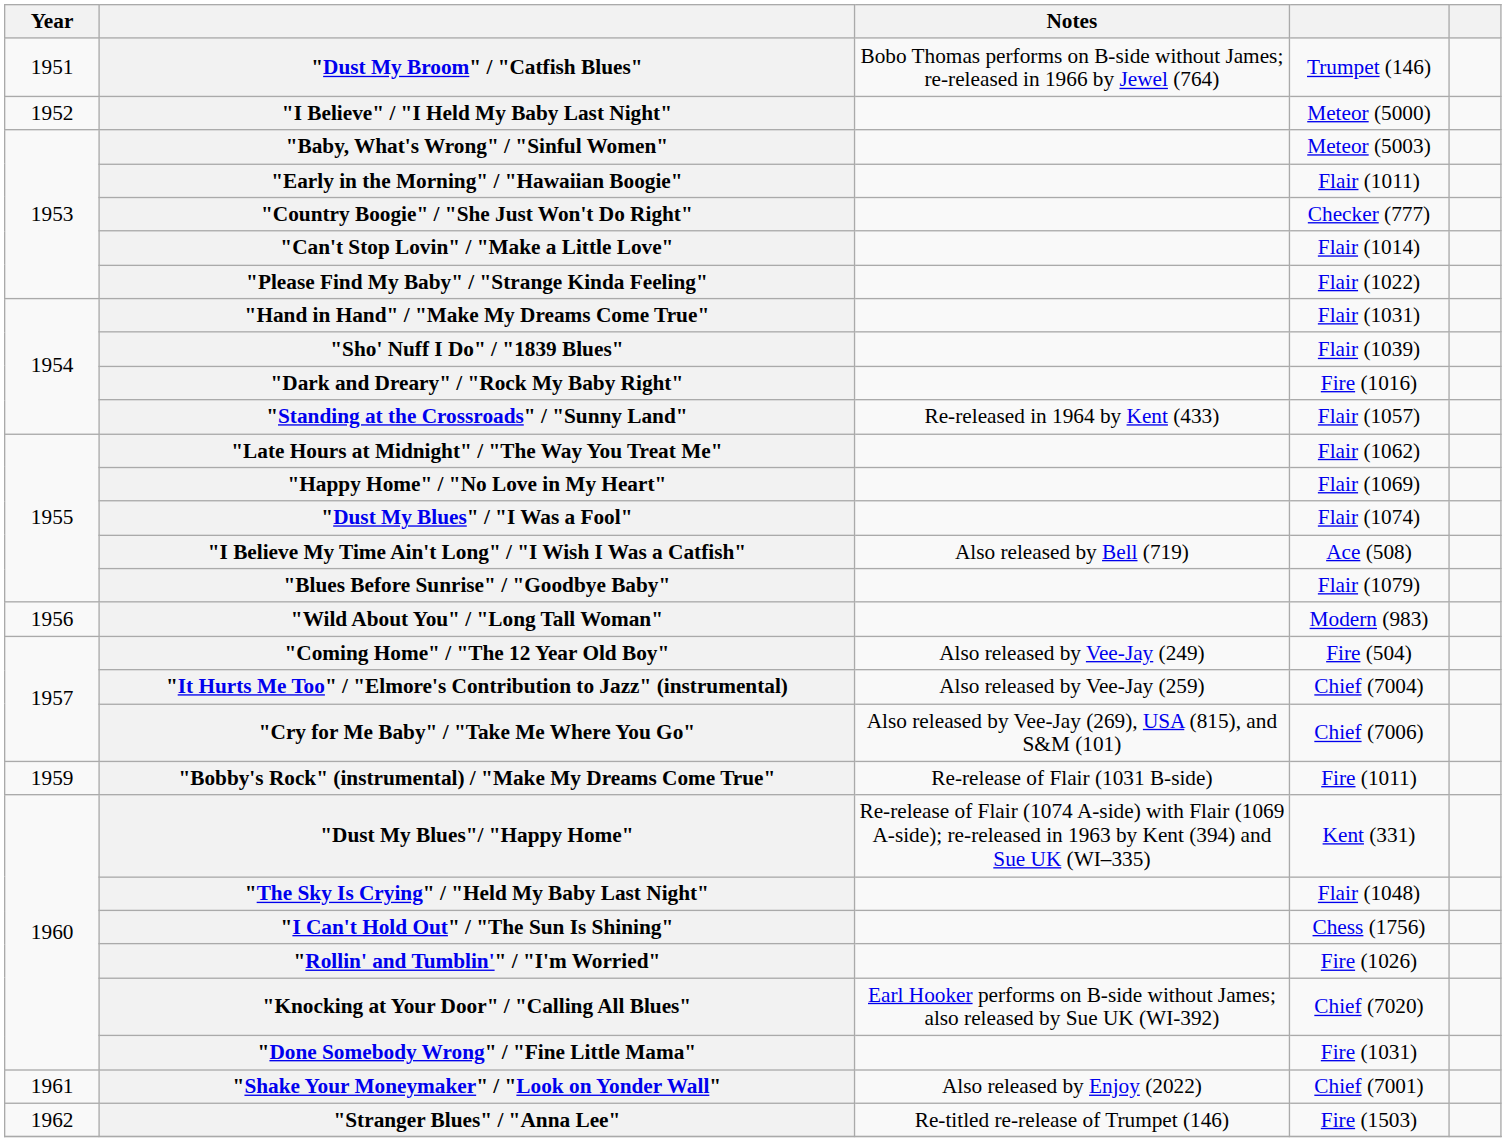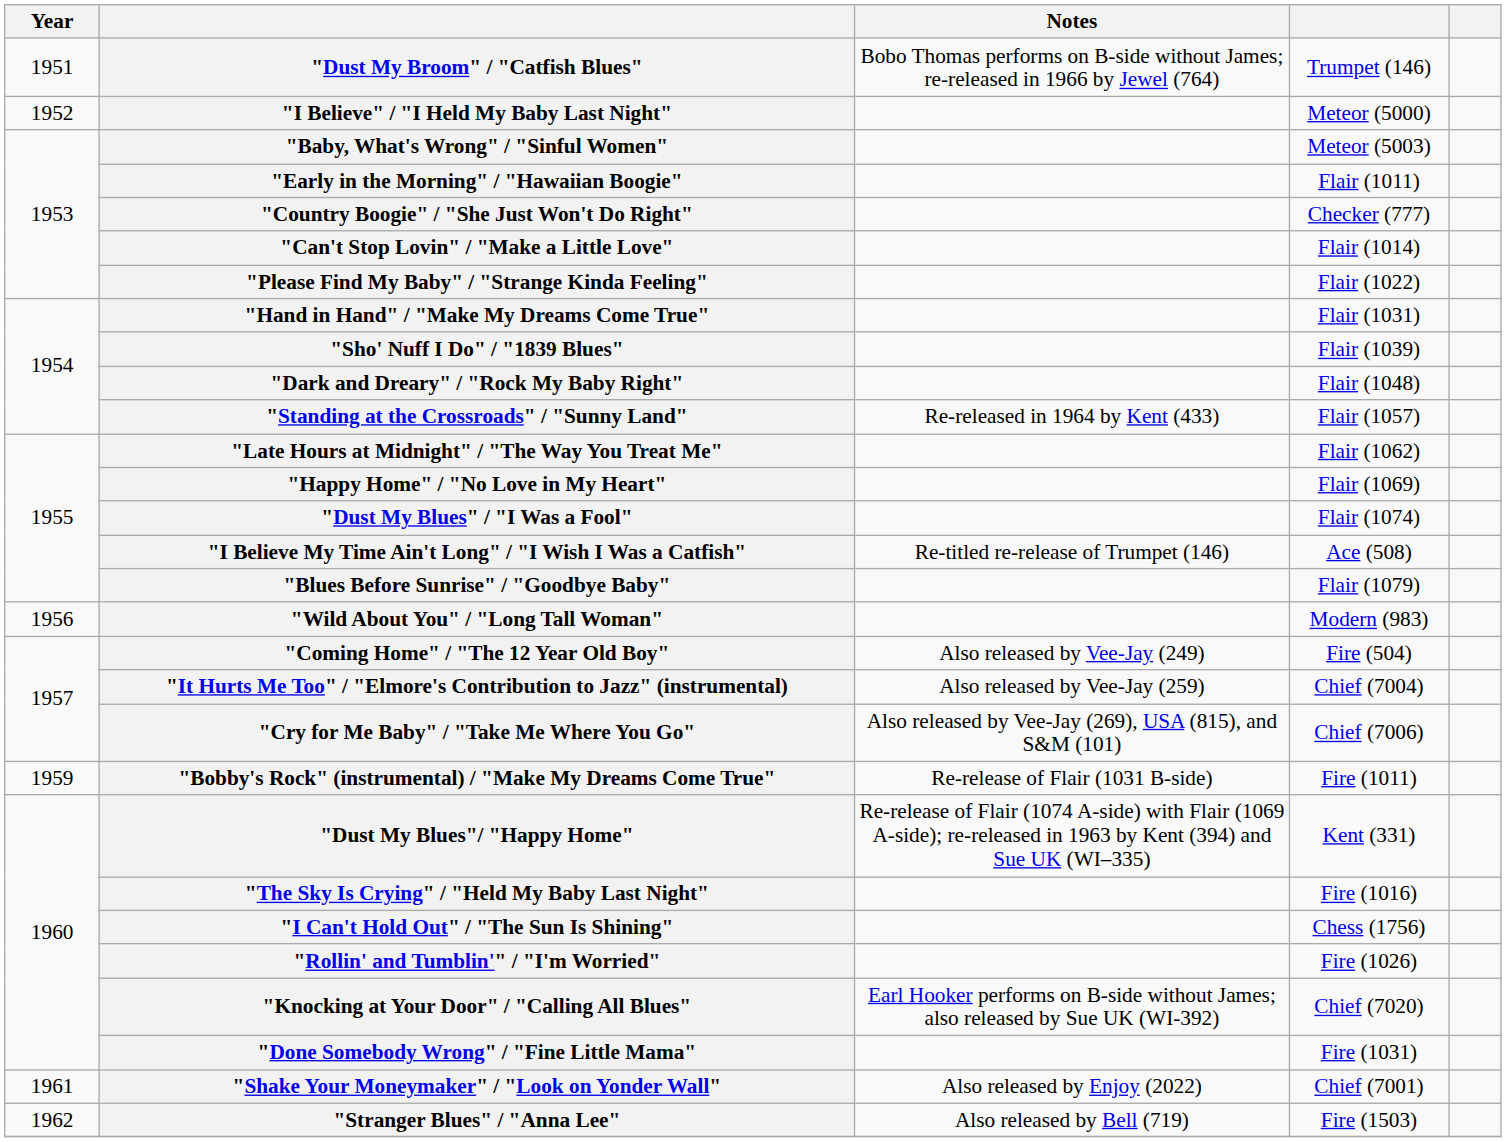"Dark and Dreary" / "Rock My Baby Right" | column 4: Fire (1016) -> Flair (1048)
"I Believe My Time Ain't Long" / "I Wish I Was a Catfish" | Notes: Also released by Bell (719) -> Re-titled re-release of Trumpet (146)
"The Sky Is Crying" / "Held My Baby Last Night" | column 4: Flair (1048) -> Fire (1016)
"Stranger Blues" / "Anna Lee" | Notes: Re-titled re-release of Trumpet (146) -> Also released by Bell (719)
